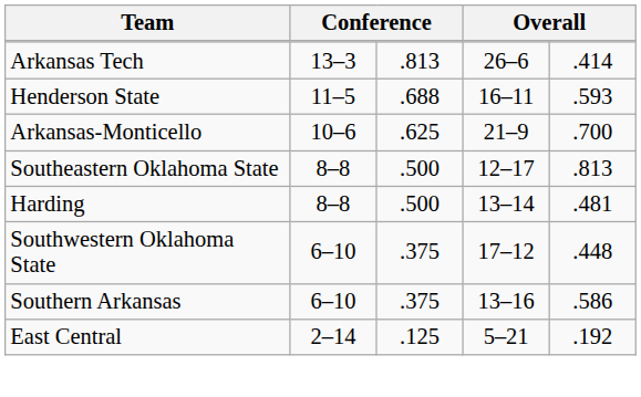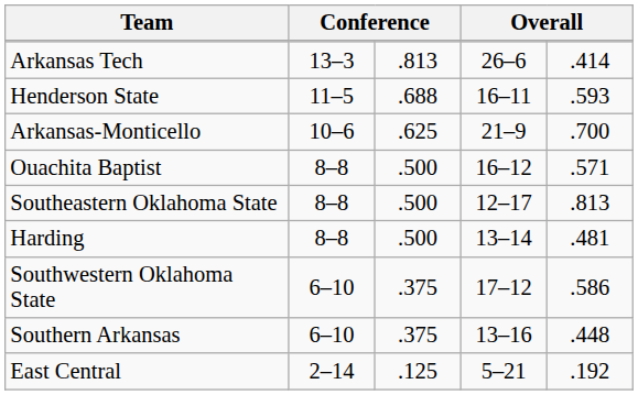+ row: Ouachita Baptist | 8–8 | .500 | 16–12 | .571
Southwestern Oklahoma State | column 5: .448 -> .586
Southern Arkansas | column 5: .586 -> .448
